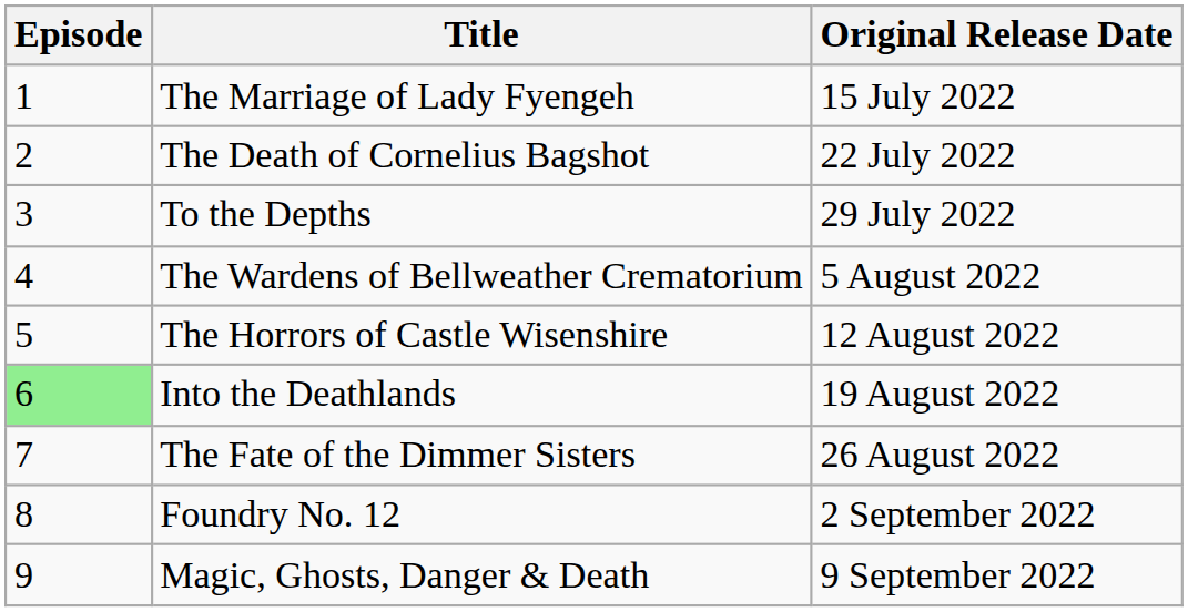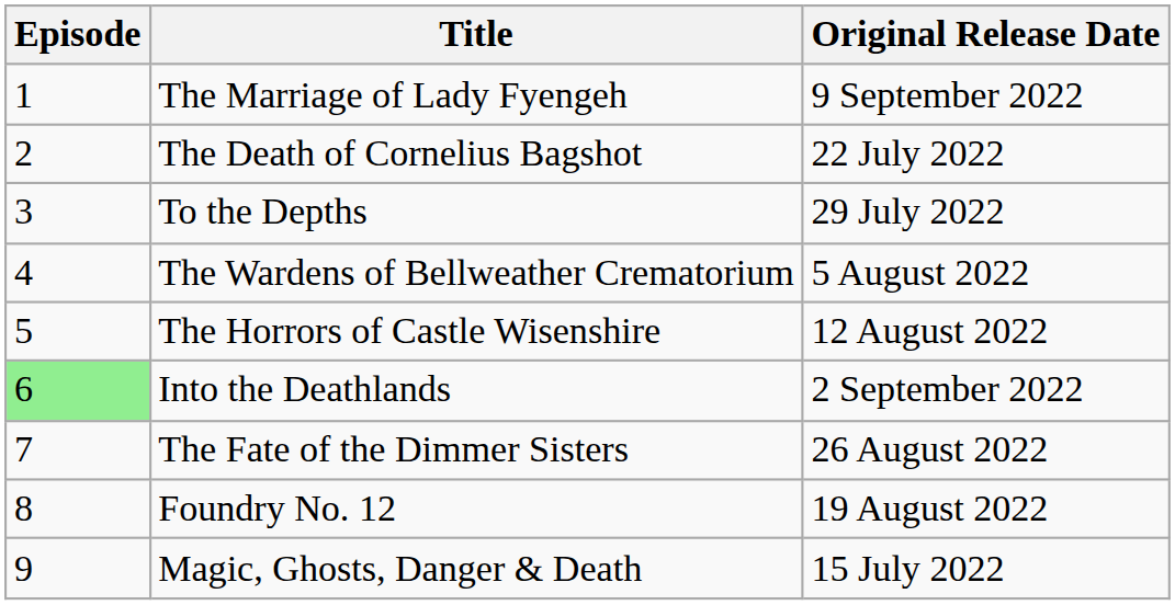The Marriage of Lady Fyengeh | Original Release Date: 15 July 2022 -> 9 September 2022
Into the Deathlands | Original Release Date: 19 August 2022 -> 2 September 2022
Foundry No. 12 | Original Release Date: 2 September 2022 -> 19 August 2022
Magic, Ghosts, Danger & Death | Original Release Date: 9 September 2022 -> 15 July 2022
